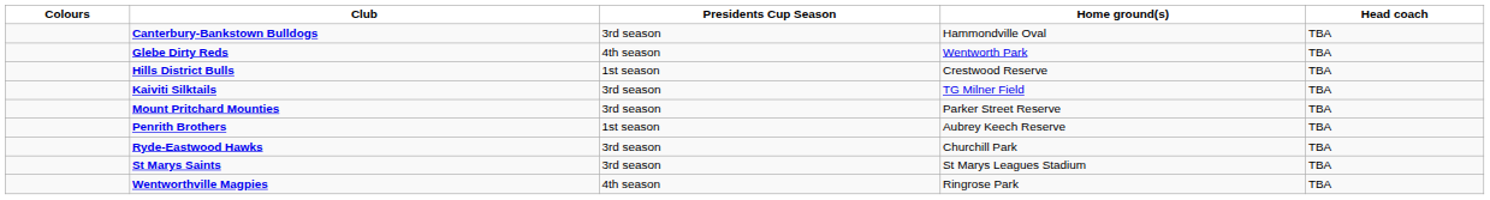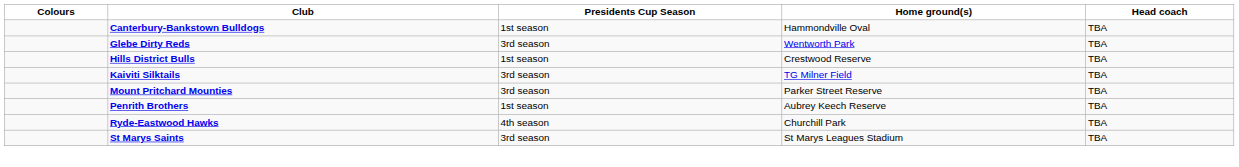Canterbury-Bankstown Bulldogs | Presidents Cup Season: 3rd season -> 1st season
Glebe Dirty Reds | Presidents Cup Season: 4th season -> 3rd season
Ryde-Eastwood Hawks | Presidents Cup Season: 3rd season -> 4th season
- row: Wentworthville Magpies | 4th season | Ringrose Park | TBA
